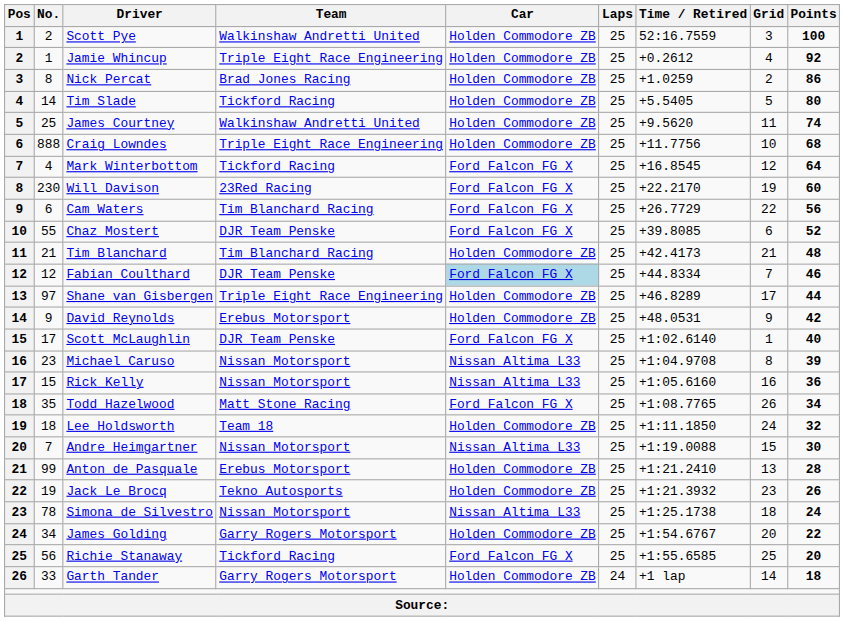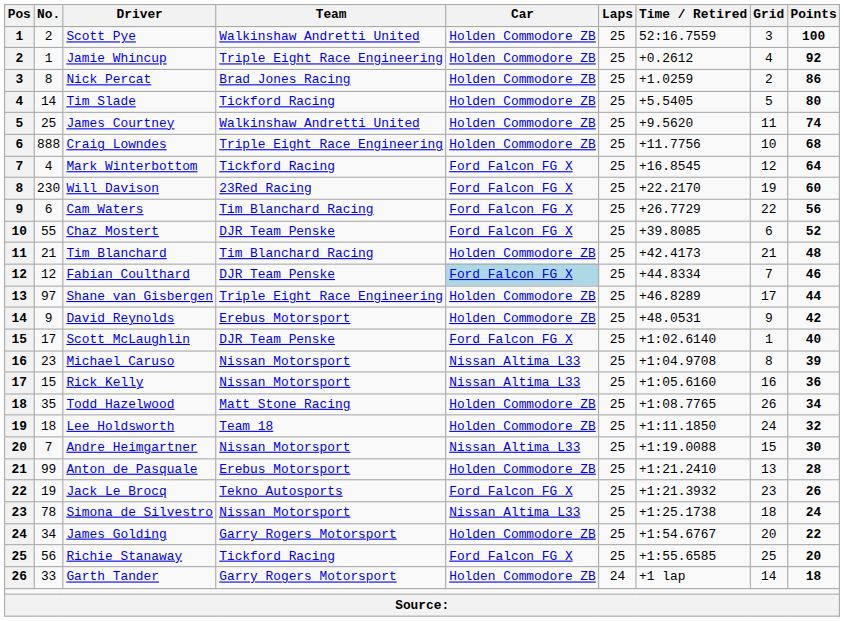Todd Hazelwood | Car: Ford Falcon FG X -> Holden Commodore ZB
Jack Le Brocq | Car: Holden Commodore ZB -> Ford Falcon FG X
